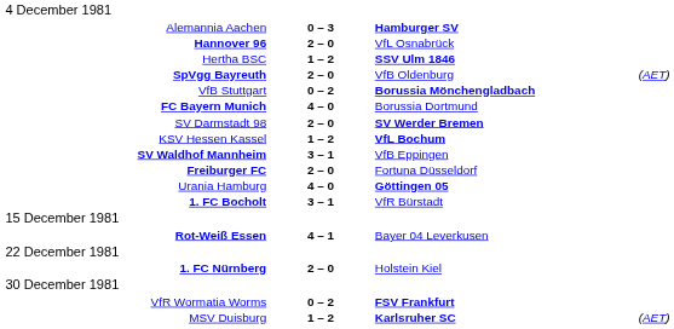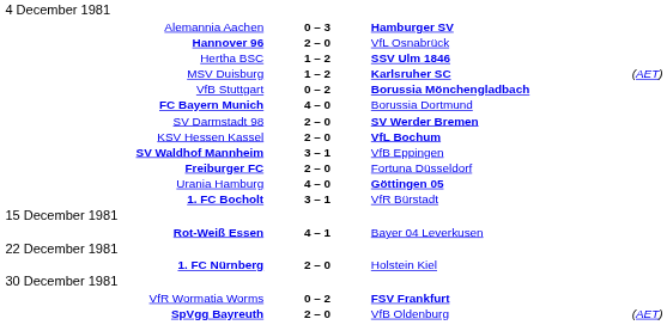rows swapped: MSV Duisburg <-> SpVgg Bayreuth
KSV Hessen Kassel | column 2: 1 – 2 -> 2 – 0
